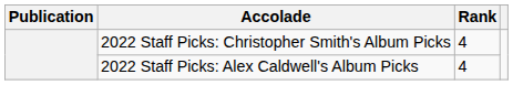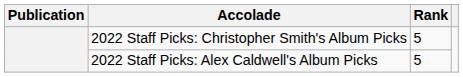2022 Staff Picks: Christopher Smith's Album Picks | Rank: 4 -> 5
2022 Staff Picks: Alex Caldwell's Album Picks | Rank: 4 -> 5
